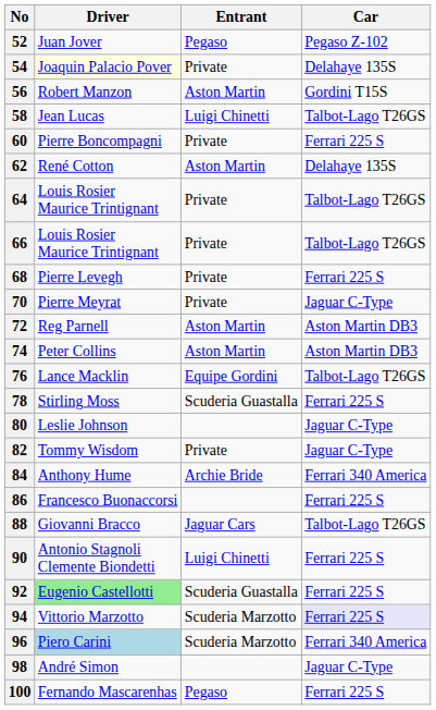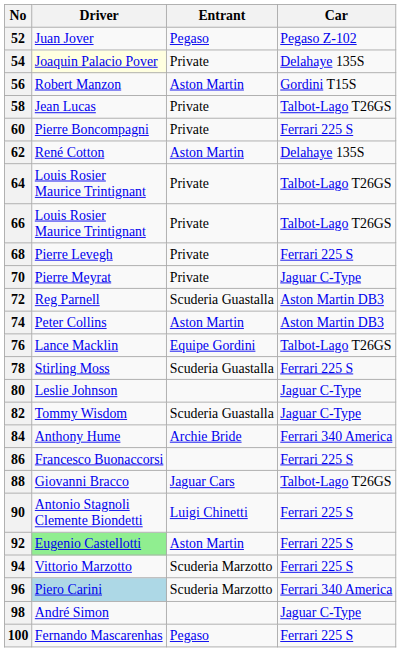58 | Entrant: Luigi Chinetti -> Private
72 | Entrant: Aston Martin -> Scuderia Guastalla
82 | Entrant: Private -> Scuderia Guastalla
92 | Entrant: Scuderia Guastalla -> Aston Martin
94 | Car: lavender background -> no background
